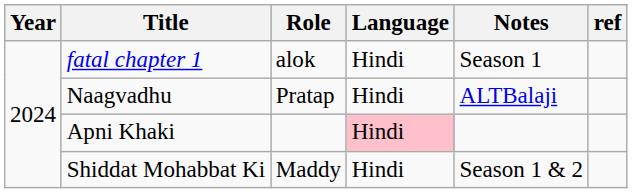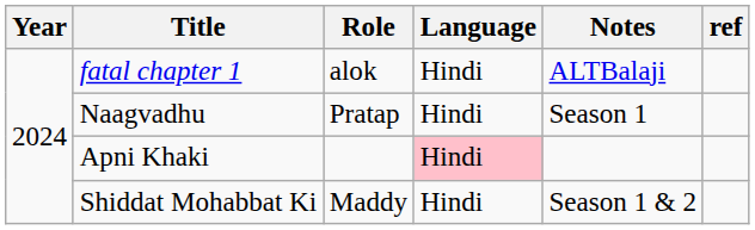fatal chapter 1 | Notes: Season 1 -> ALTBalaji
Naagvadhu | Notes: ALTBalaji -> Season 1
